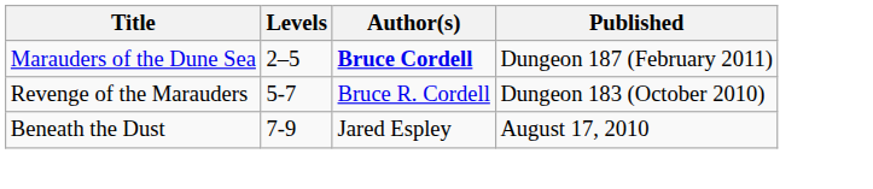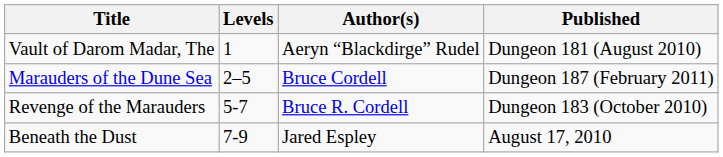+ row: Vault of Darom Madar, The | 1 | Aeryn “Blackdirge” Rudel | Dungeon 181 (August 2010)
Marauders of the Dune Sea | Author(s): bold -> normal
